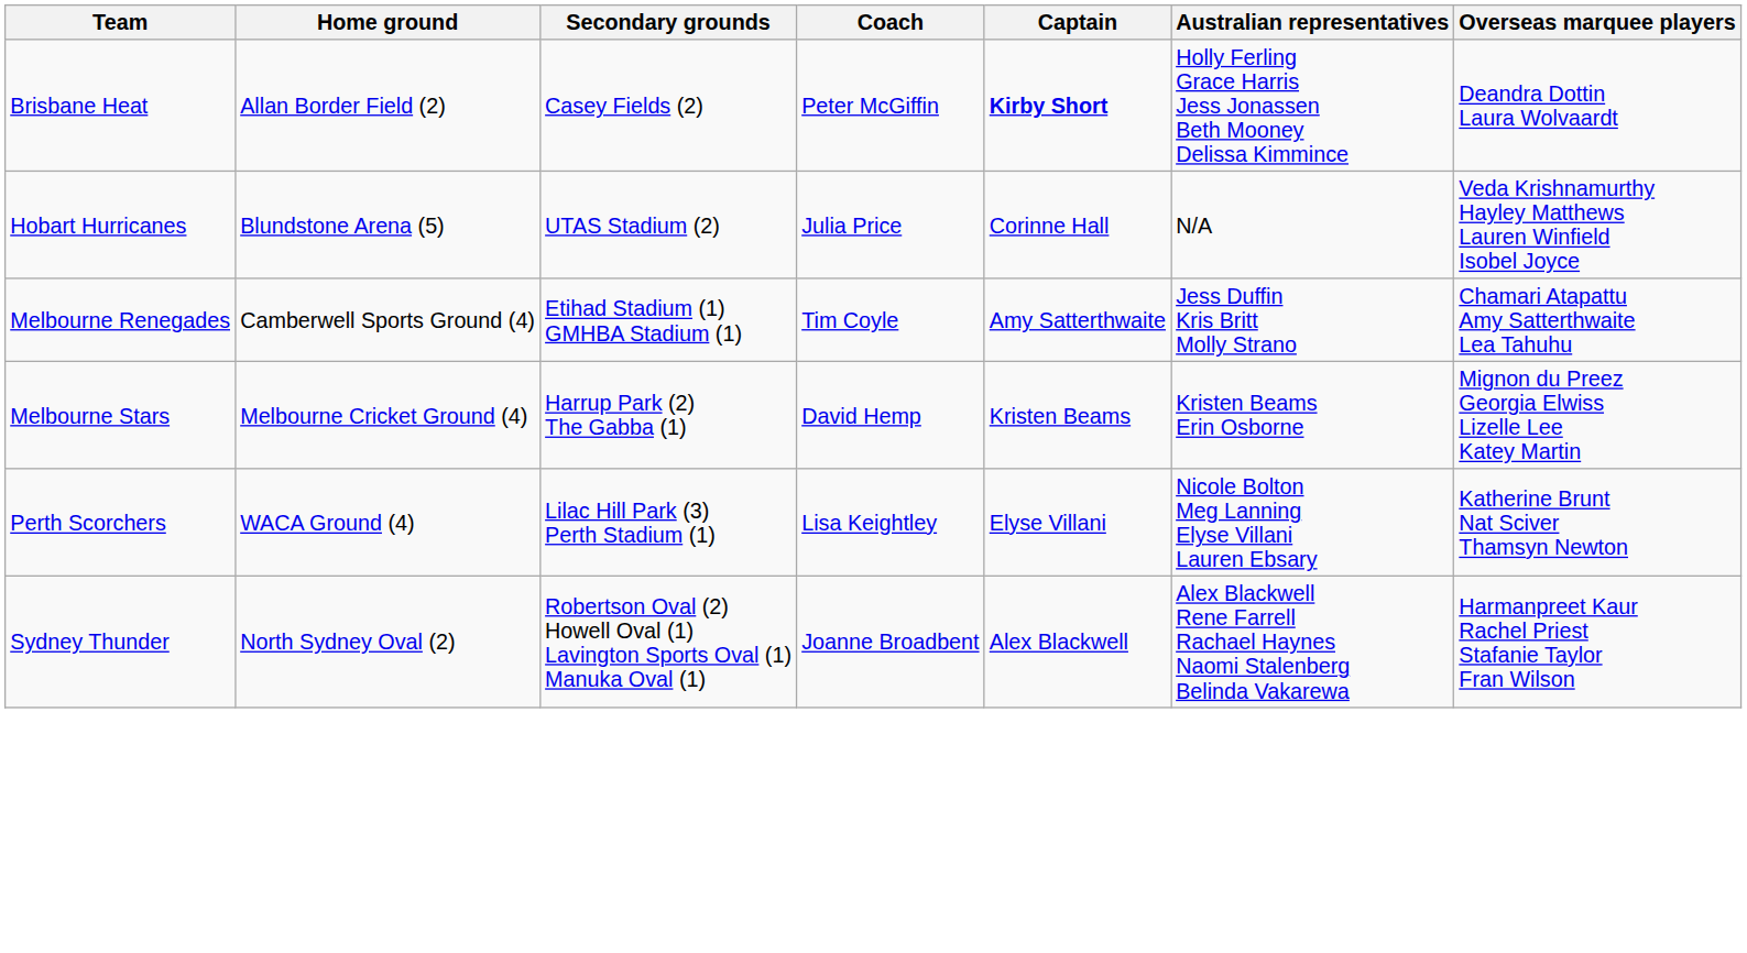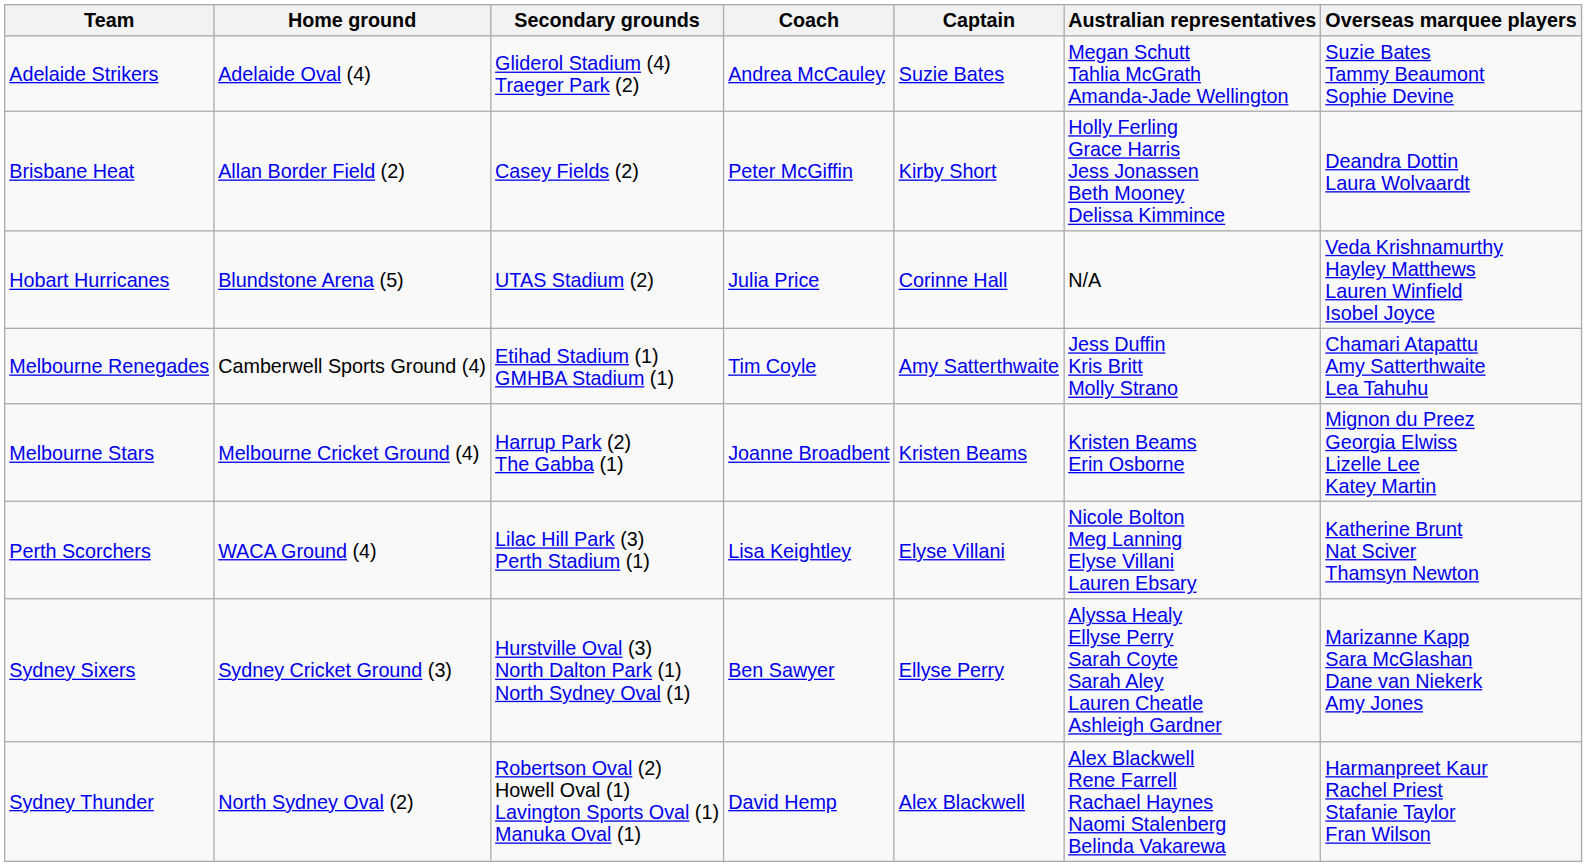+ row: Adelaide Strikers | Adelaide Oval (4) | Gliderol Stadium (4) Traeger Park (2) | Andrea McCauley | Suzie Bates | Megan Schutt Tahlia McGrath Amanda-Jade Wellington | Suzie Bates Tammy Beaumont Sophie Devine
Brisbane Heat | Captain: bold -> normal
Melbourne Stars | Coach: David Hemp -> Joanne Broadbent
+ row: Sydney Sixers | Sydney Cricket Ground (3) | Hurstville Oval (3) North Dalton Park (1) North Sydney Oval (1) | Ben Sawyer | Ellyse Perry | Alyssa Healy Ellyse Perry Sarah Coyte Sarah Aley Lauren Cheatle Ashleigh Gardner | Marizanne Kapp Sara McGlashan Dane van Niekerk Amy Jones
Sydney Thunder | Coach: Joanne Broadbent -> David Hemp
